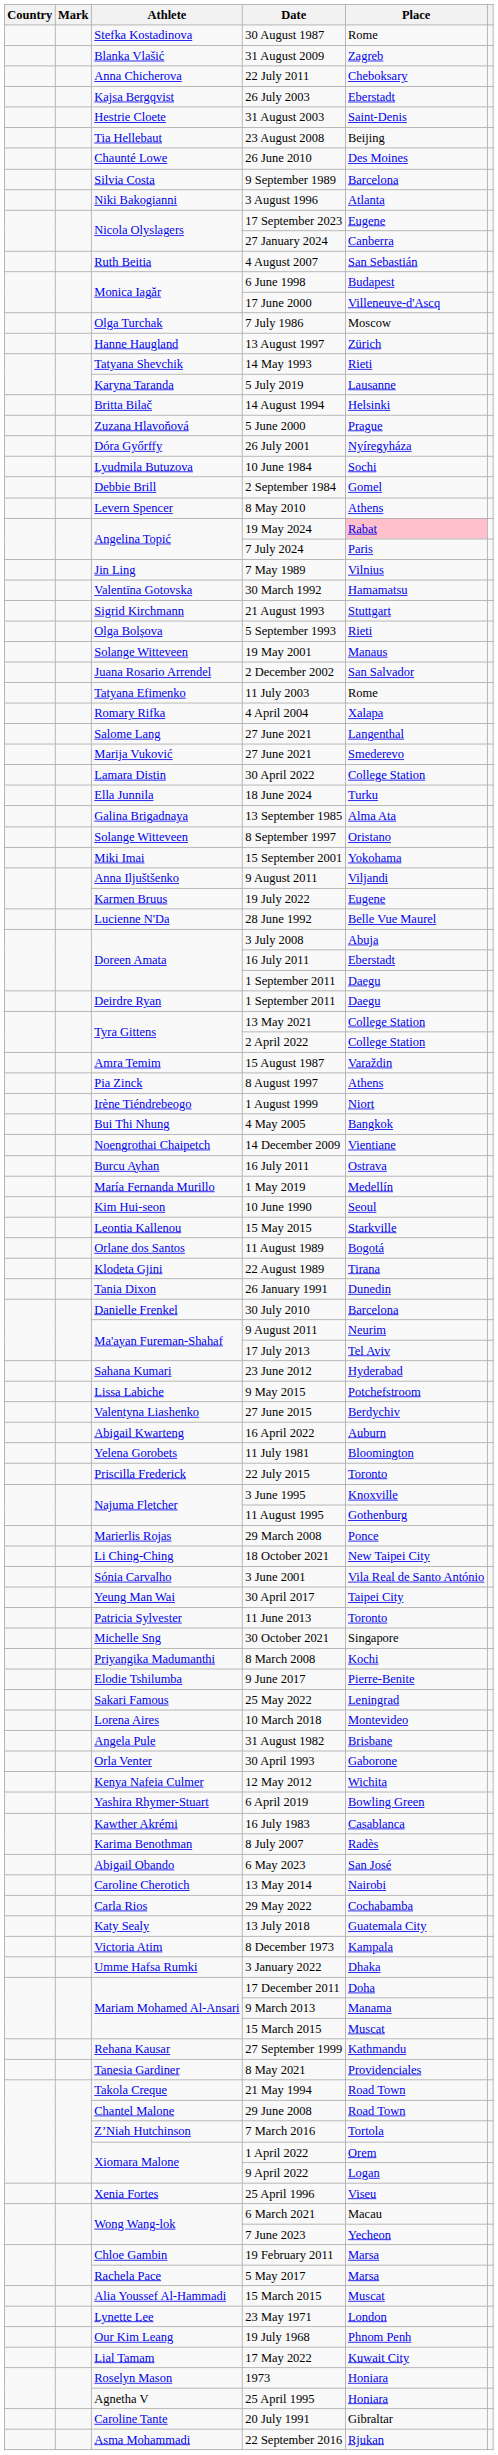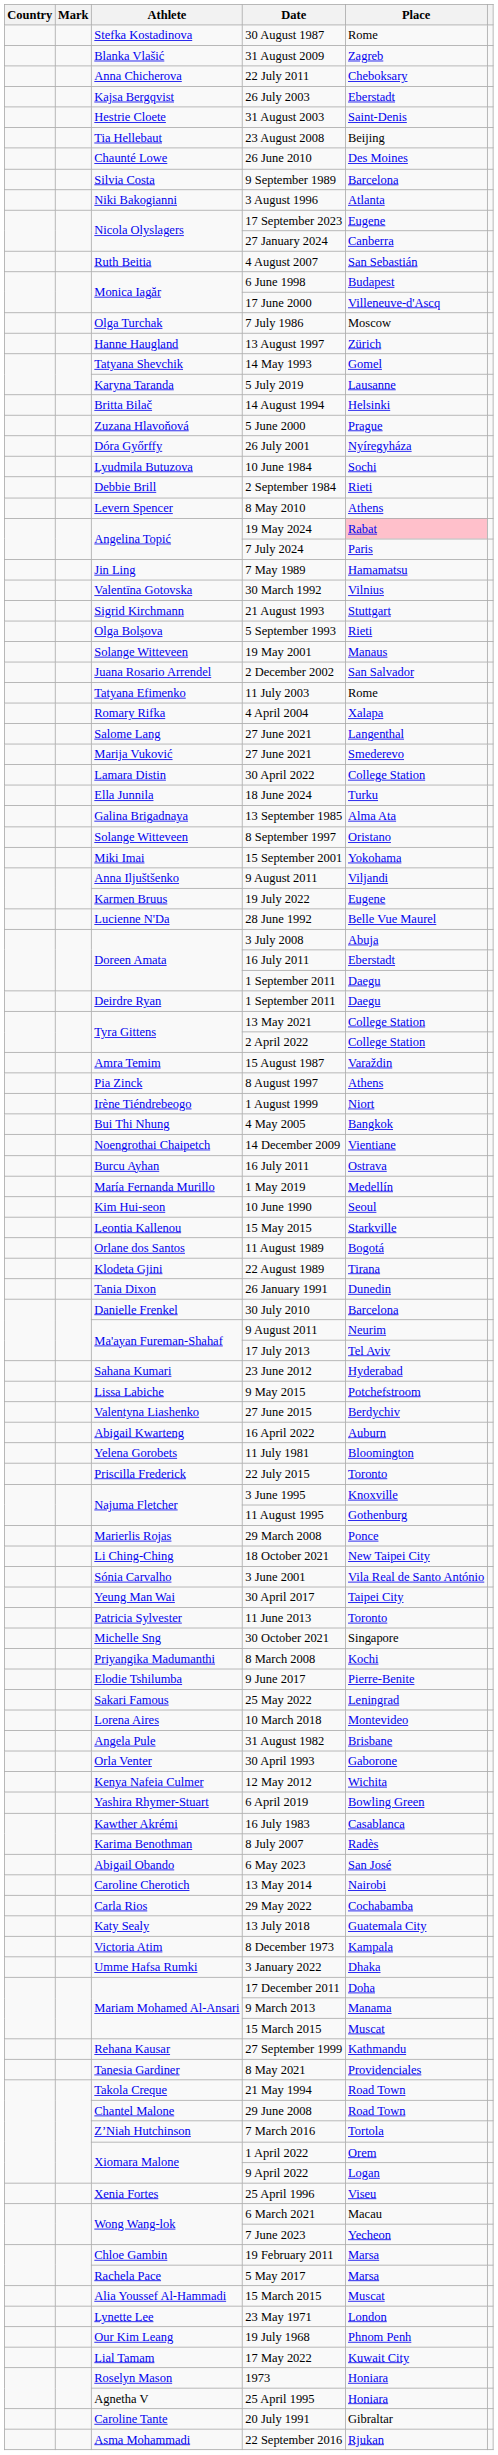14 May 1993 | Place: Rieti -> Gomel
2 September 1984 | Place: Gomel -> Rieti
7 May 1989 | Place: Vilnius -> Hamamatsu
30 March 1992 | Place: Hamamatsu -> Vilnius
